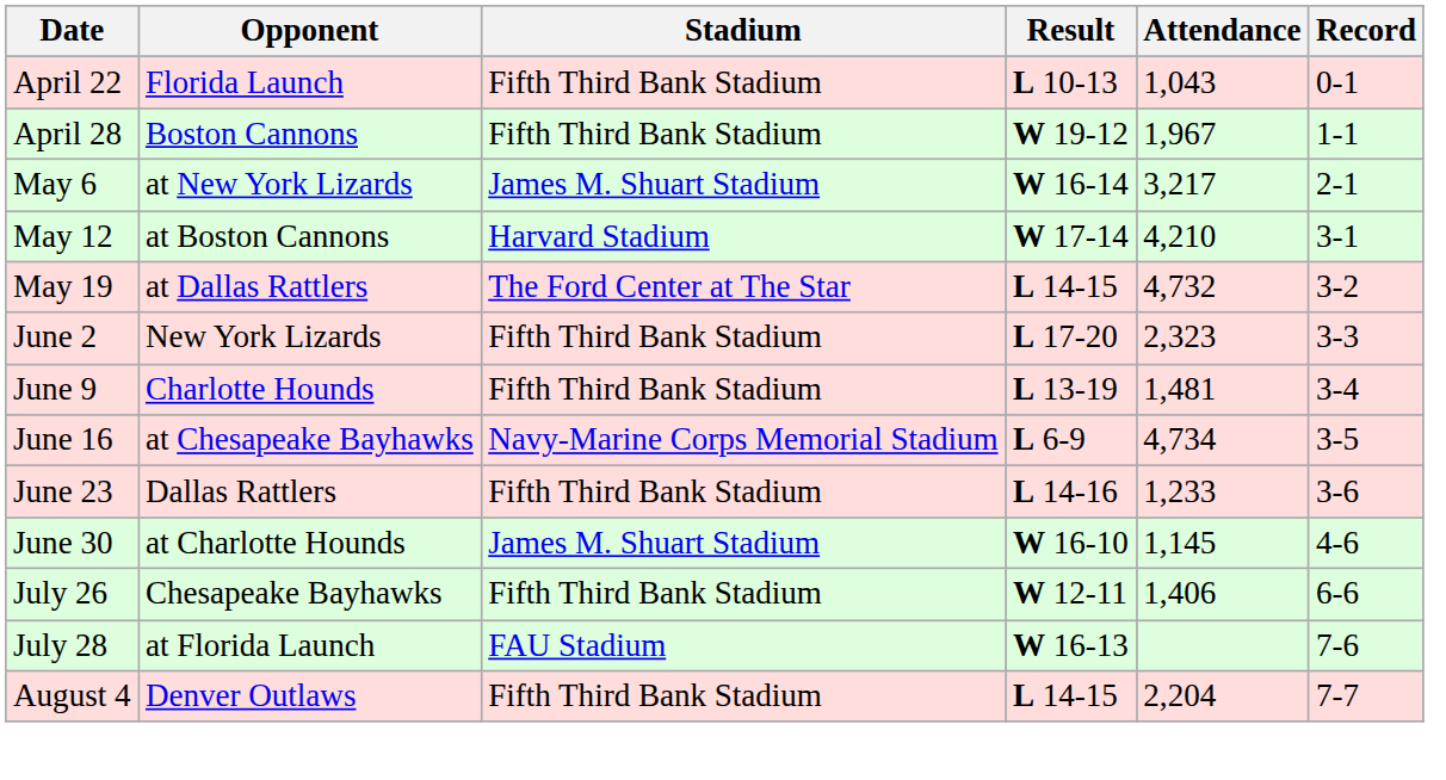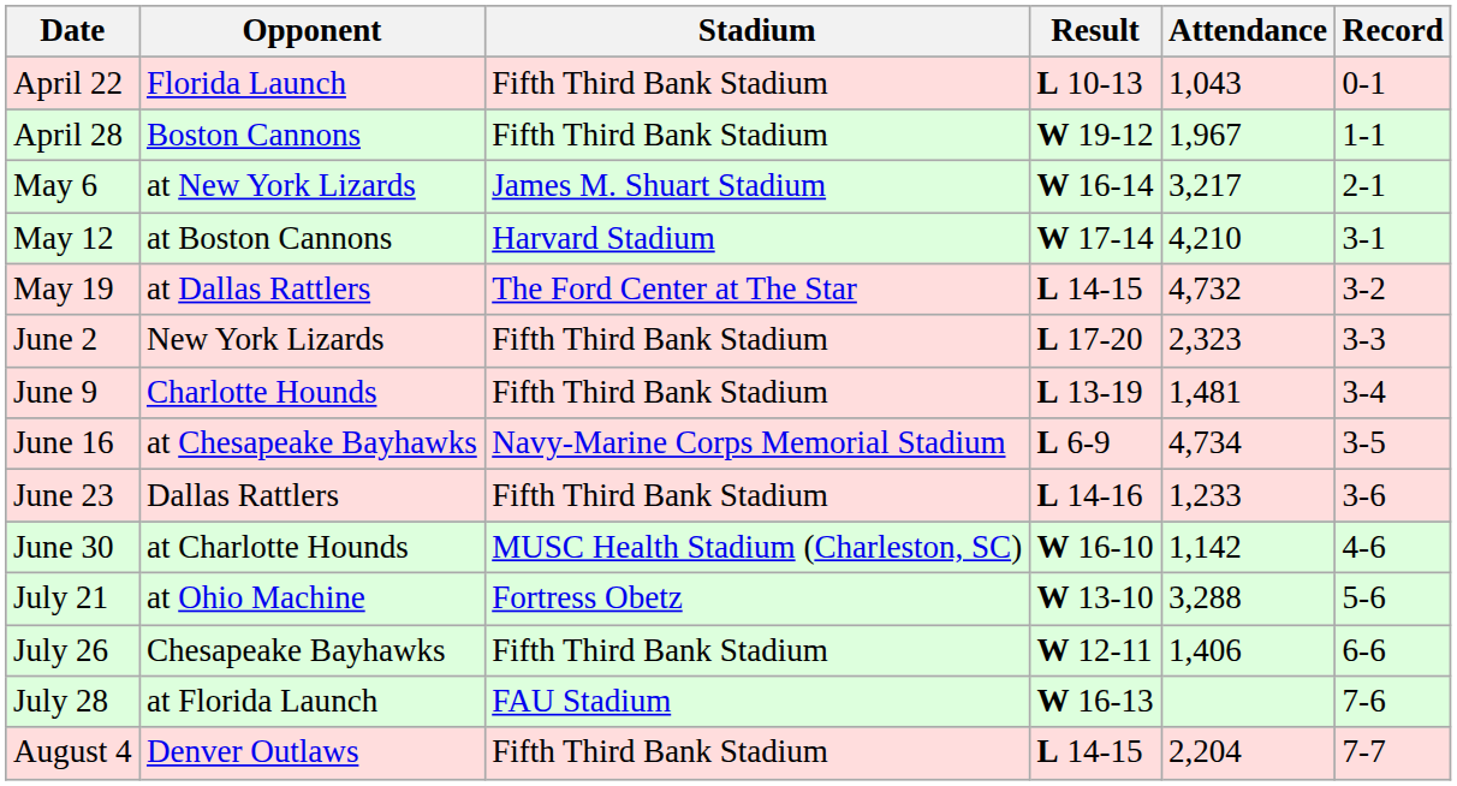June 30 | Stadium: James M. Shuart Stadium -> MUSC Health Stadium (Charleston, SC)
June 30 | Attendance: 1,145 -> 1,142
+ row: July 21 | at Ohio Machine | Fortress Obetz | W 13-10 | 3,288 | 5-6
